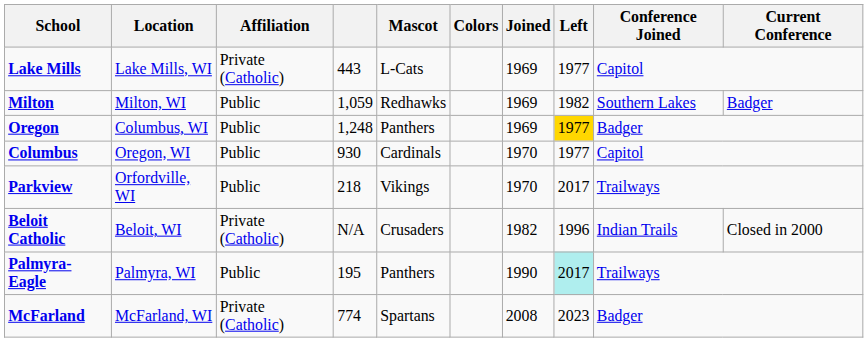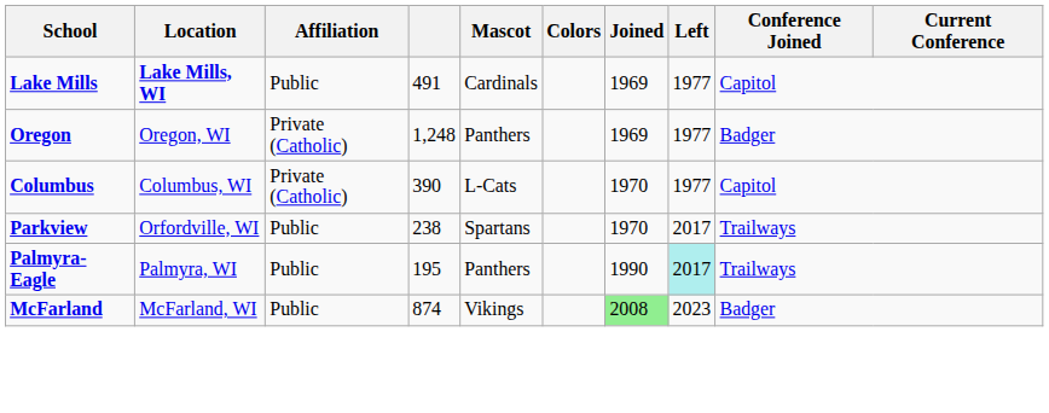Lake Mills | Location: normal -> bold
Lake Mills | Affiliation: Private (Catholic) -> Public
Lake Mills | column 4: 443 -> 491
Lake Mills | Mascot: L-Cats -> Cardinals
- row: Milton | Milton, WI | Public | 1,059 | Redhawks | 1969 | 1982 | Southern Lakes | Badger
Oregon | Location: Columbus, WI -> Oregon, WI
Oregon | Affiliation: Public -> Private (Catholic)
Oregon | Left: gold background -> no background
Columbus | Location: Oregon, WI -> Columbus, WI
Columbus | Affiliation: Public -> Private (Catholic)
Columbus | column 4: 930 -> 390
Columbus | Mascot: Cardinals -> L-Cats
Parkview | column 4: 218 -> 238
Parkview | Mascot: Vikings -> Spartans
- row: Beloit Catholic | Beloit, WI | Private (Catholic) | N/A | Crusaders | 1982 | 1996 | Indian Trails | Closed in 2000
McFarland | Affiliation: Private (Catholic) -> Public
McFarland | column 4: 774 -> 874
McFarland | Mascot: Spartans -> Vikings
McFarland | Joined: no background -> lightgreen background
